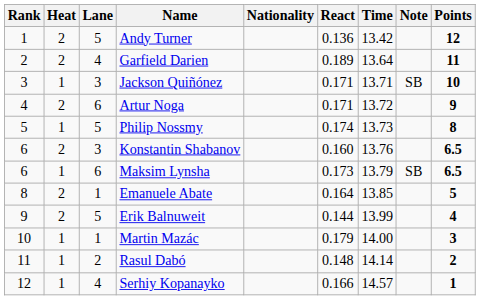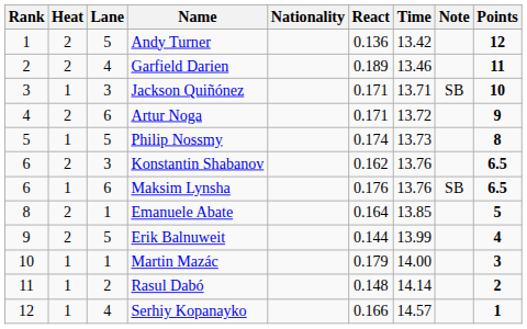Garfield Darien | Time: 13.64 -> 13.46
Konstantin Shabanov | React: 0.160 -> 0.162
Maksim Lynsha | React: 0.173 -> 0.176
Maksim Lynsha | Time: 13.79 -> 13.76
